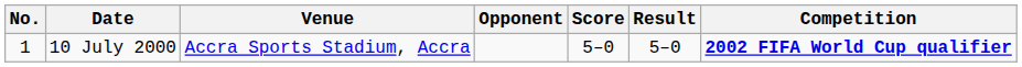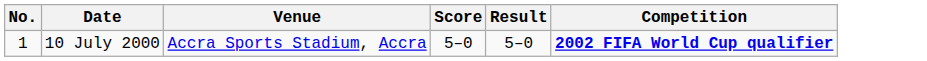- column: Opponent
